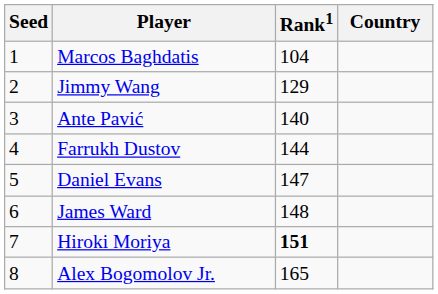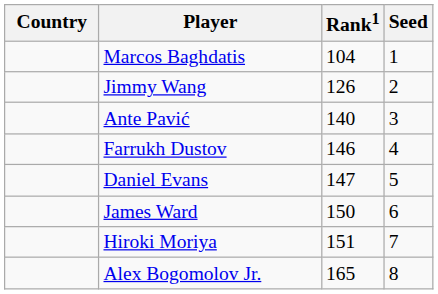columns swapped: Country <-> Seed
Jimmy Wang | Rank1: 129 -> 126
Farrukh Dustov | Rank1: 144 -> 146
James Ward | Rank1: 148 -> 150
Hiroki Moriya | Rank1: bold -> normal
